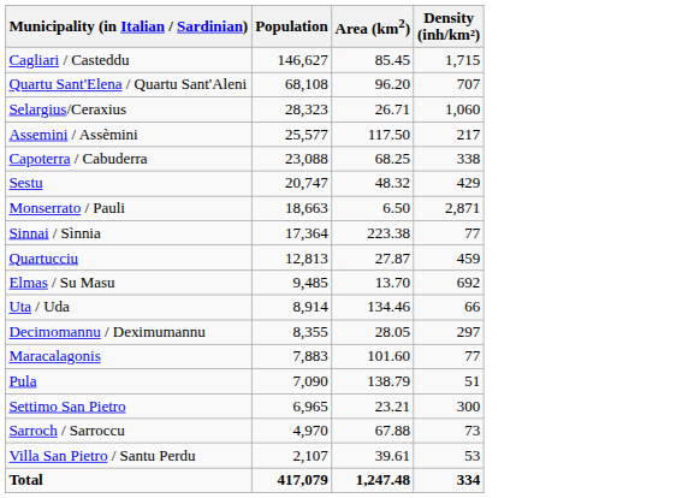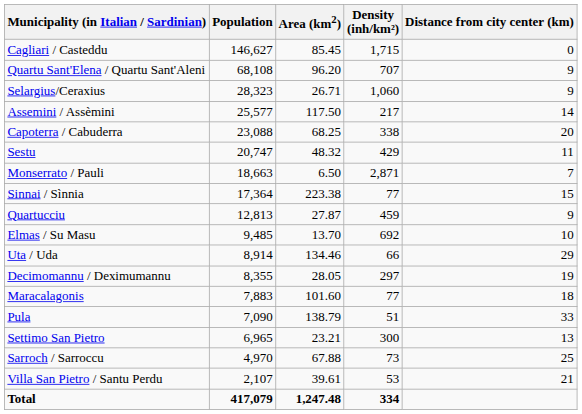+ column: Distance from city center (km) | 0 | 9 | 9 | 14 | 20 | 11 | 7 | 15 | 9 | 10 | 29 | 19 | 18 | 33 | 13 | 25 | 21
